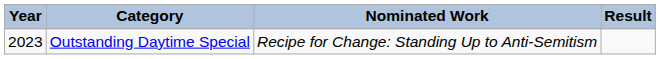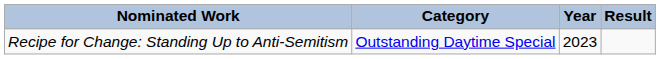columns swapped: Year <-> Nominated Work
